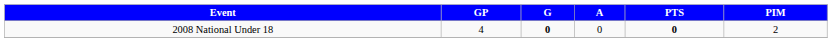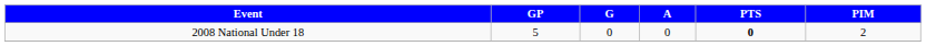2008 National Under 18 | GP: 4 -> 5
2008 National Under 18 | G: bold -> normal
